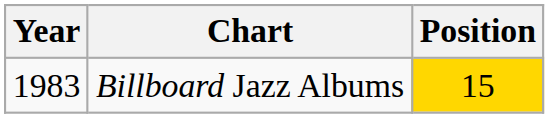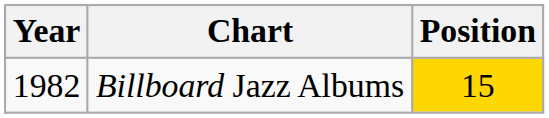Billboard Jazz Albums | Year: 1983 -> 1982
